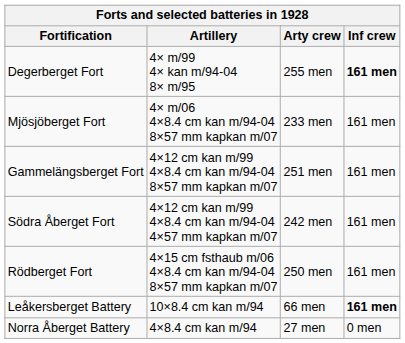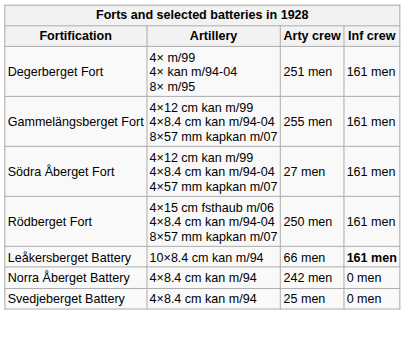Degerberget Fort | Arty crew: 255 men -> 251 men
Degerberget Fort | Inf crew: bold -> normal
- row: Mjösjöberget Fort | 4× m/06 4×8.4 cm kan m/94-04 8×57 mm kapkan m/07 | 233 men | 161 men
Gammelängsberget Fort | Arty crew: 251 men -> 255 men
Södra Åberget Fort | Arty crew: 242 men -> 27 men
Norra Åberget Battery | Arty crew: 27 men -> 242 men
+ row: Svedjeberget Battery | 4×8.4 cm kan m/94 | 25 men | 0 men
